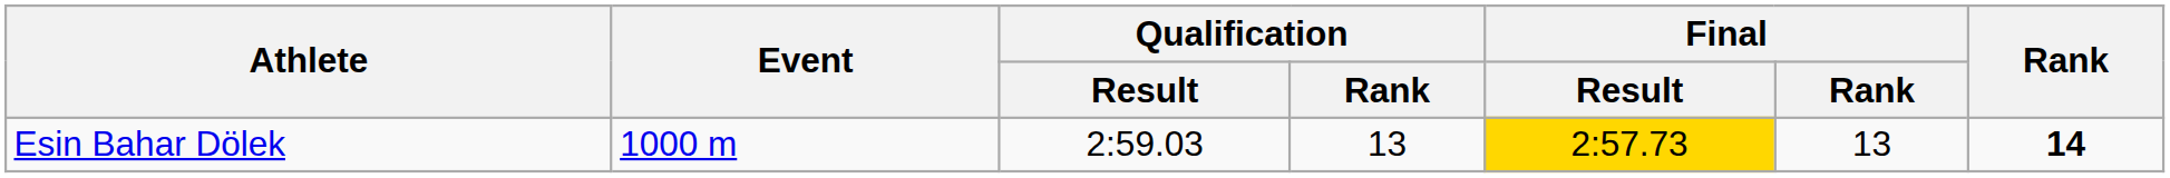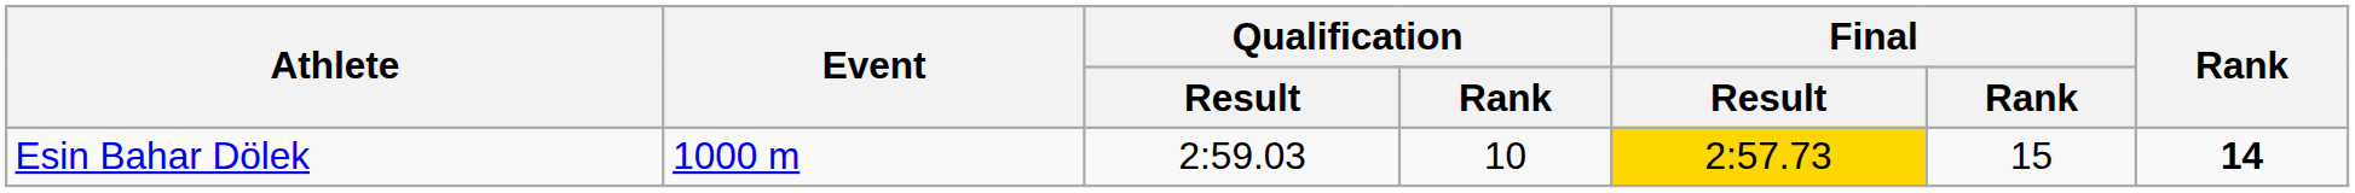Esin Bahar Dölek | Qualification / Rank: 13 -> 10
Esin Bahar Dölek | Final / Rank: 13 -> 15
